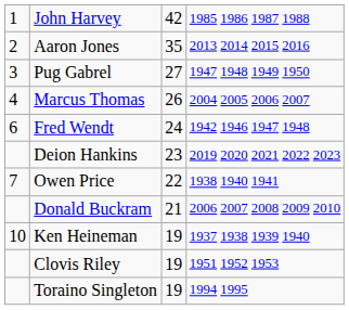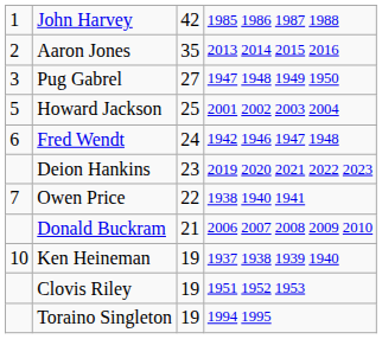- row: 4 | Marcus Thomas | 26 | 2004 2005 2006 2007
+ row: 5 | Howard Jackson | 25 | 2001 2002 2003 2004
